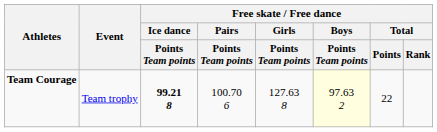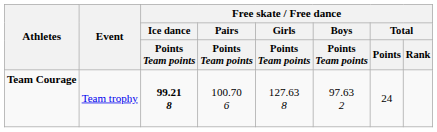Team Courage | Free skate / Free dance / Boys / Points Team points: lightyellow background -> no background
Team Courage | Free skate / Free dance / Total / Points: 22 -> 24
